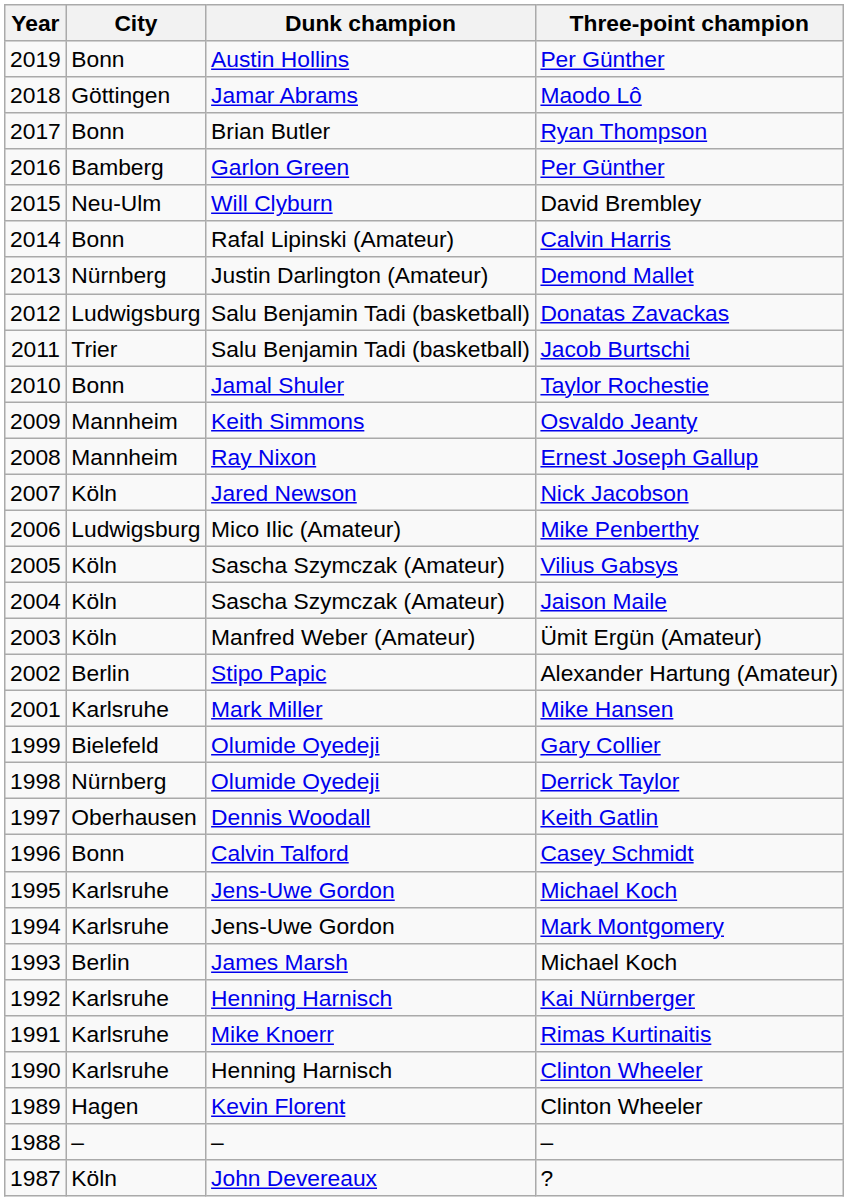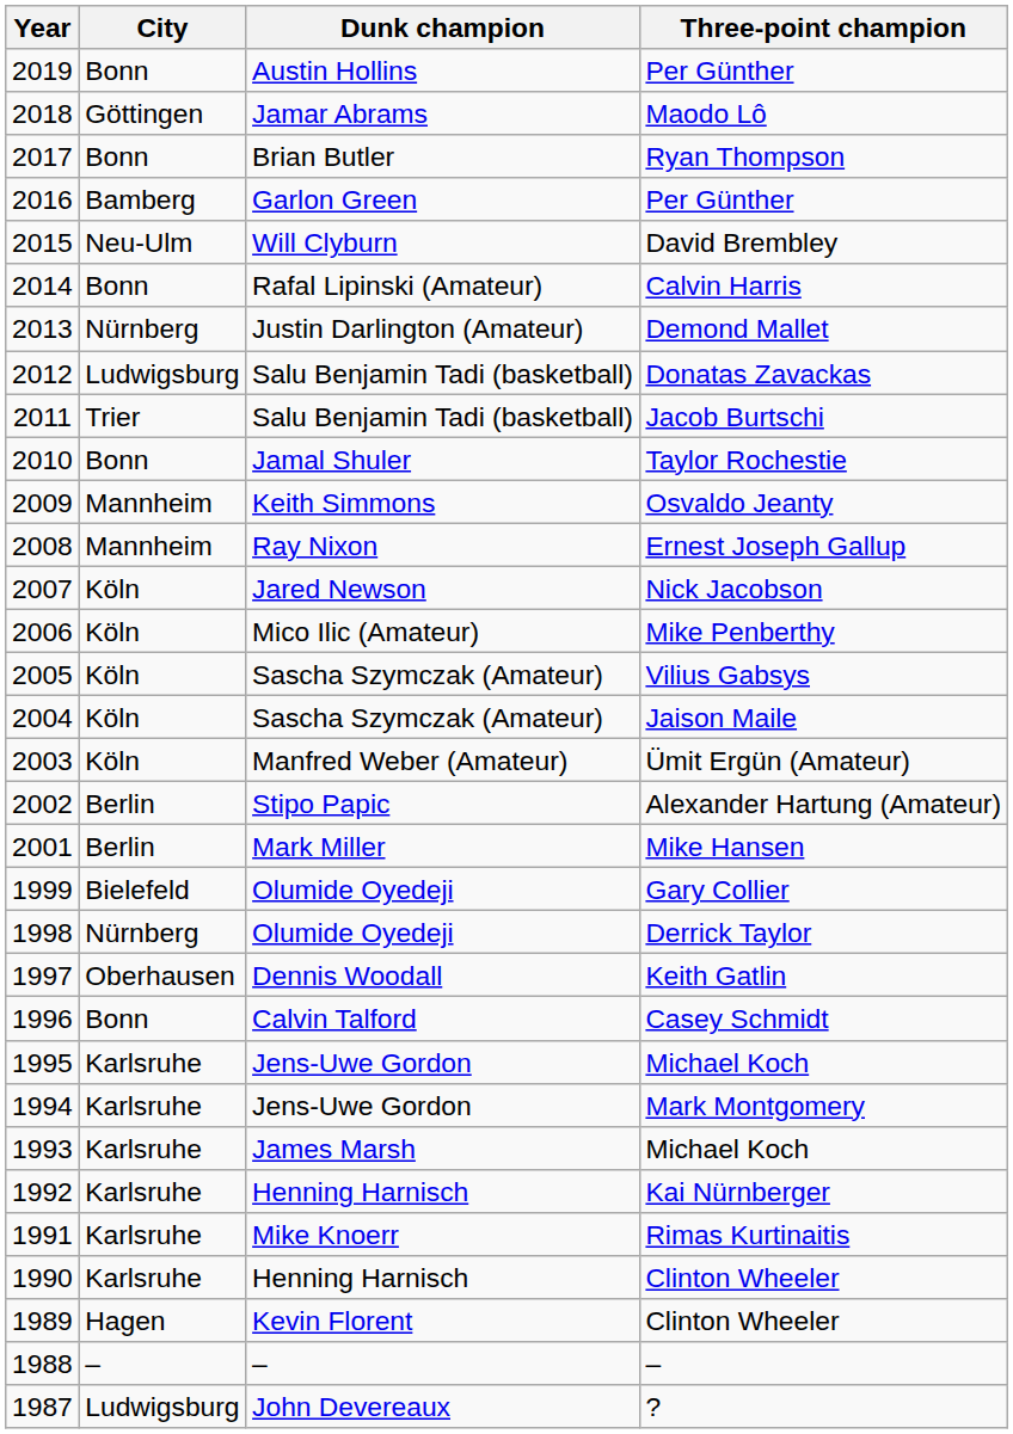Mike Penberthy | City: Ludwigsburg -> Köln
Mike Hansen | City: Karlsruhe -> Berlin
1993 / Michael Koch | City: Berlin -> Karlsruhe
? | City: Köln -> Ludwigsburg
